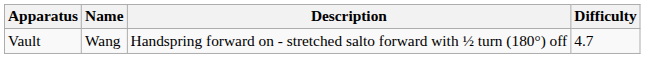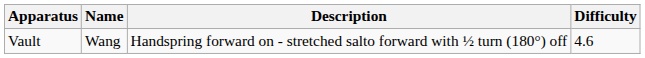Vault | Difficulty: 4.7 -> 4.6
